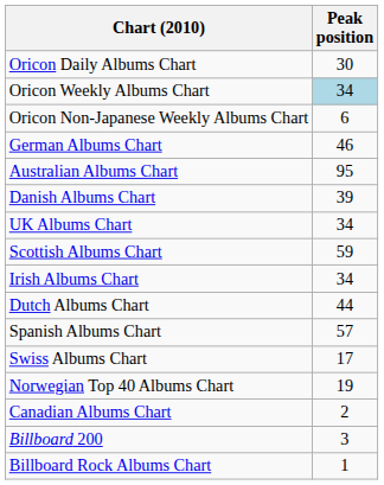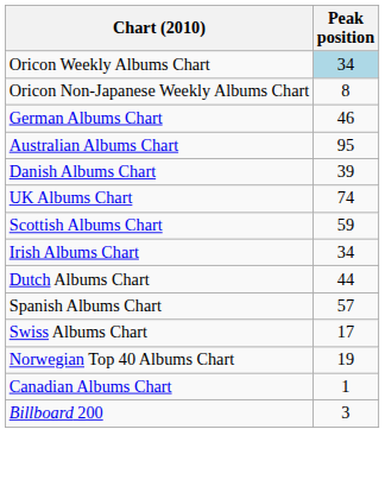- row: Oricon Daily Albums Chart | 30
Oricon Non-Japanese Weekly Albums Chart | Peak position: 6 -> 8
UK Albums Chart | Peak position: 34 -> 74
Canadian Albums Chart | Peak position: 2 -> 1
- row: Billboard Rock Albums Chart | 1
